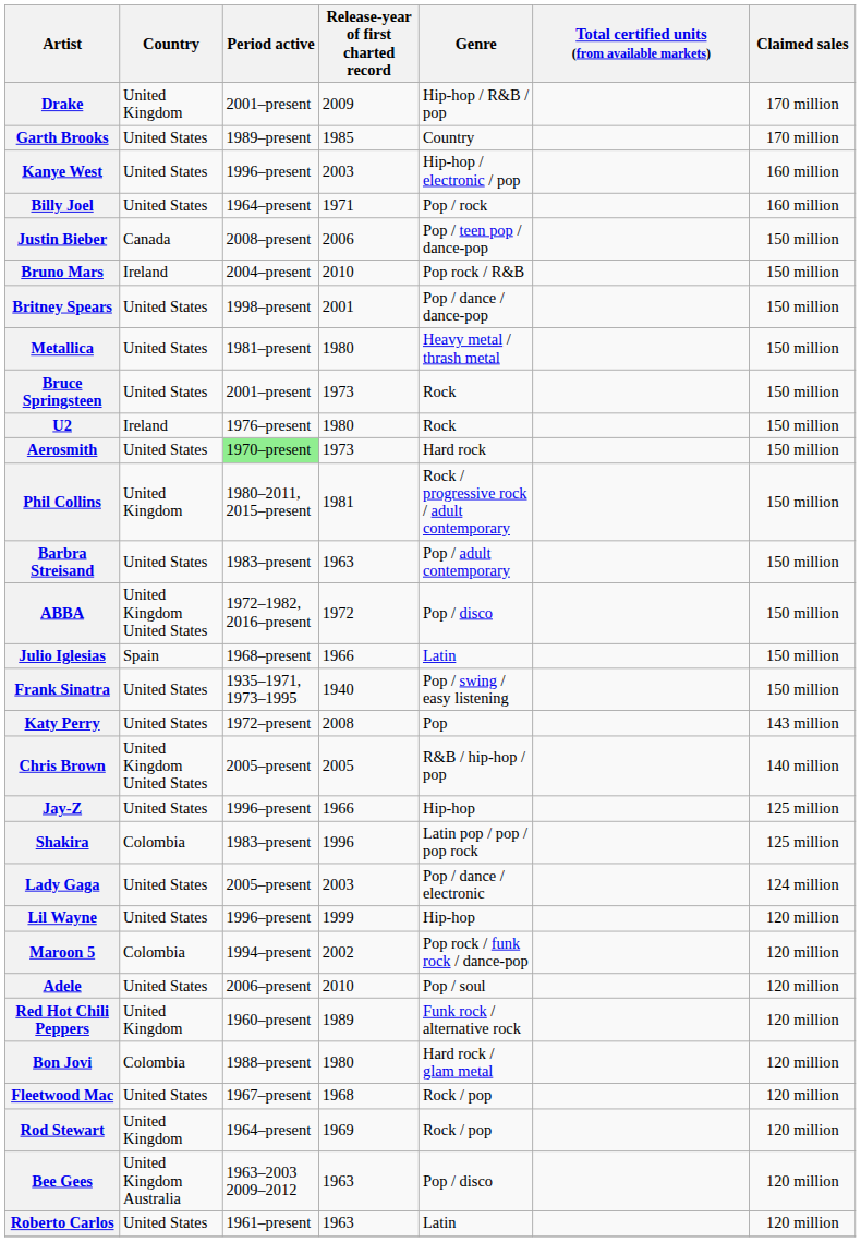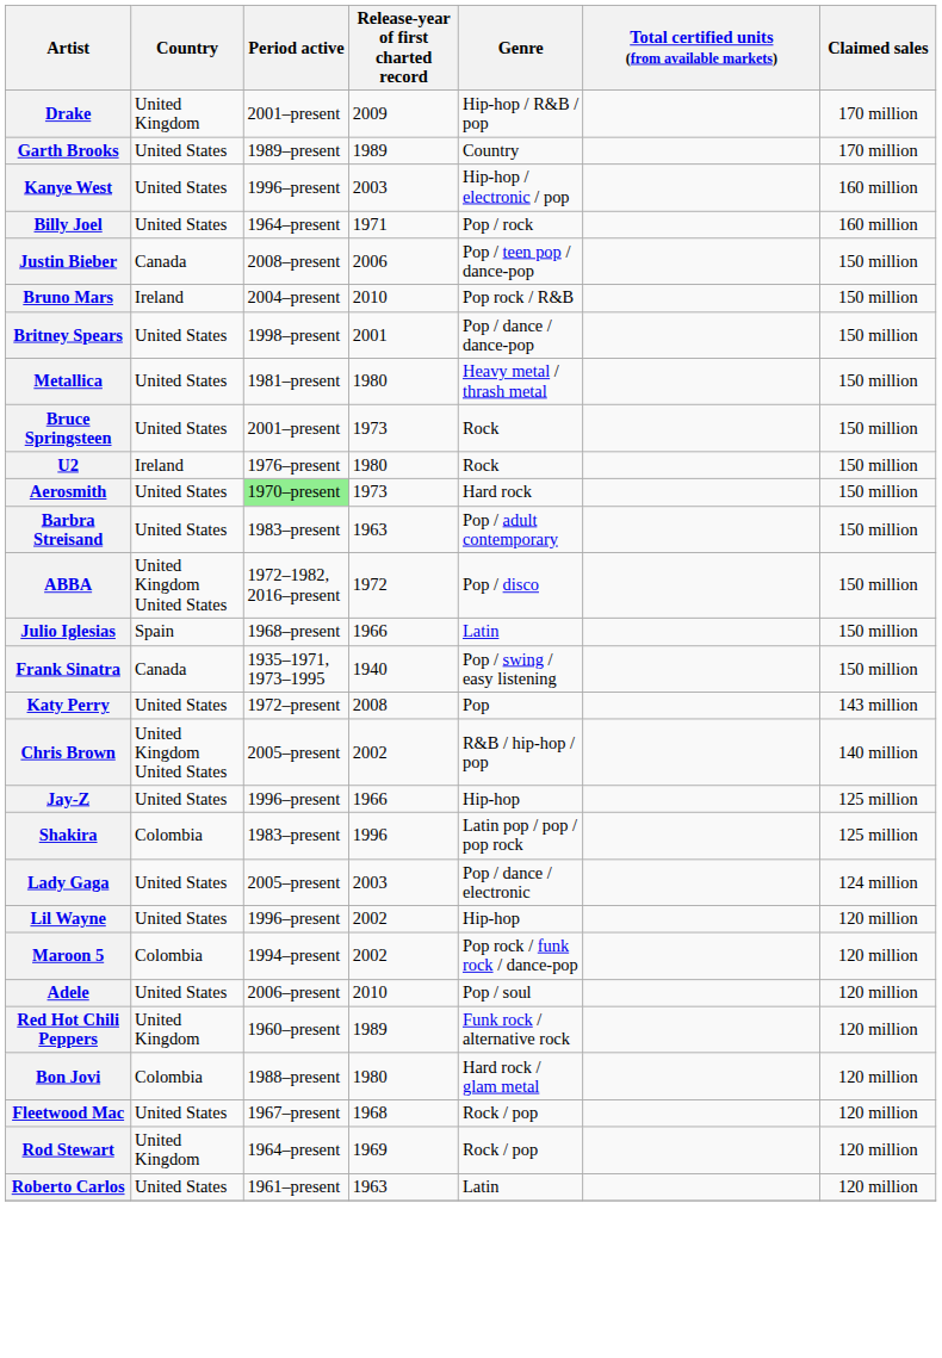Garth Brooks | Release-year of first charted record: 1985 -> 1989
- row: Phil Collins | United Kingdom | 1980–2011, 2015–present | 1981 | Rock / progressive rock / adult contemporary | 150 million
Frank Sinatra | Country: United States -> Canada
Chris Brown | Release-year of first charted record: 2005 -> 2002
Lil Wayne | Release-year of first charted record: 1999 -> 2002
- row: Bee Gees | United Kingdom Australia | 1963–2003 2009–2012 | 1963 | Pop / disco | 120 million
